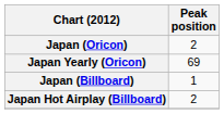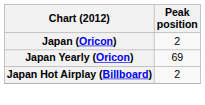- row: Japan (Billboard) | 1
